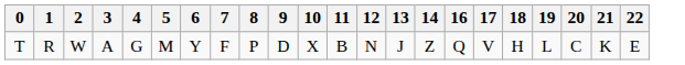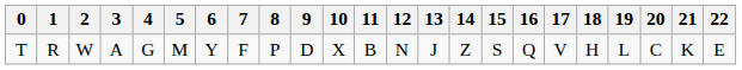+ column: 15 | S
